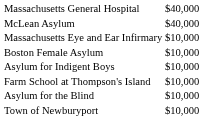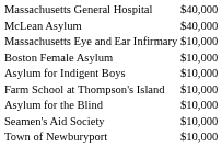+ row: Seamen's Aid Society | $10,000
